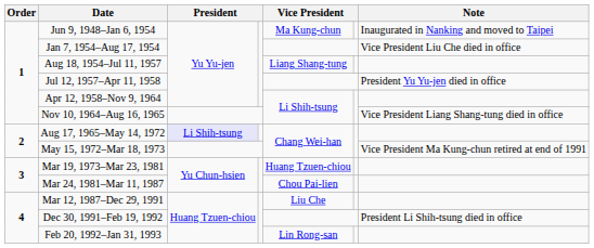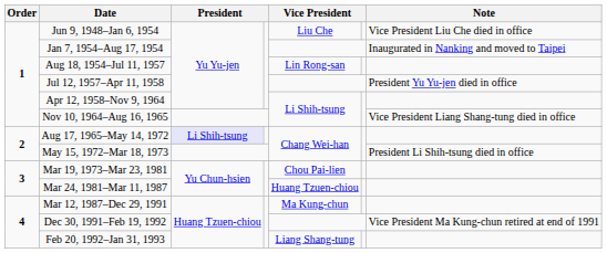Jun 9, 1948–Jan 6, 1954 | column 5: Ma Kung-chun -> Liu Che
Jun 9, 1948–Jan 6, 1954 | Note: Inaugurated in Nanking and moved to Taipei -> Vice President Liu Che died in office
Jan 7, 1954–Aug 17, 1954 | Note: Vice President Liu Che died in office -> Inaugurated in Nanking and moved to Taipei
Aug 18, 1954–Jul 11, 1957 | column 5: Liang Shang-tung -> Lin Rong-san
May 15, 1972–Mar 18, 1973 | Note: Vice President Ma Kung-chun retired at end of 1991 -> President Li Shih-tsung died in office
Mar 19, 1973–Mar 23, 1981 | column 5: Huang Tzuen-chiou -> Chou Pai-lien
Mar 24, 1981–Mar 11, 1987 | column 5: Chou Pai-lien -> Huang Tzuen-chiou
Mar 12, 1987–Dec 29, 1991 | column 5: Liu Che -> Ma Kung-chun
Dec 30, 1991–Feb 19, 1992 | Note: President Li Shih-tsung died in office -> Vice President Ma Kung-chun retired at end of 1991
Feb 20, 1992–Jan 31, 1993 | column 5: Lin Rong-san -> Liang Shang-tung
